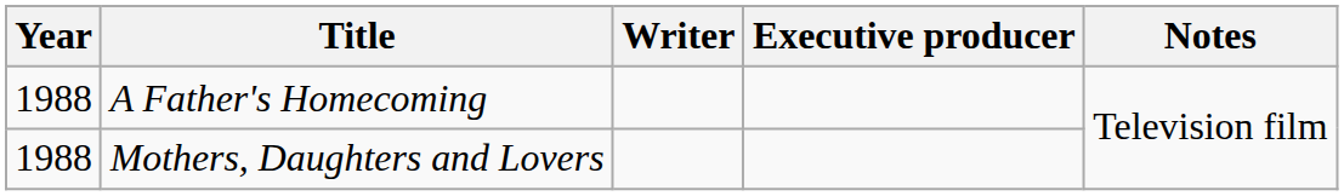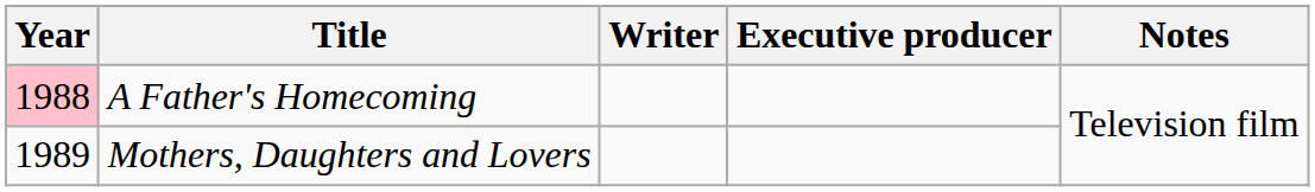A Father's Homecoming | Year: no background -> pink background
Mothers, Daughters and Lovers | Year: 1988 -> 1989
